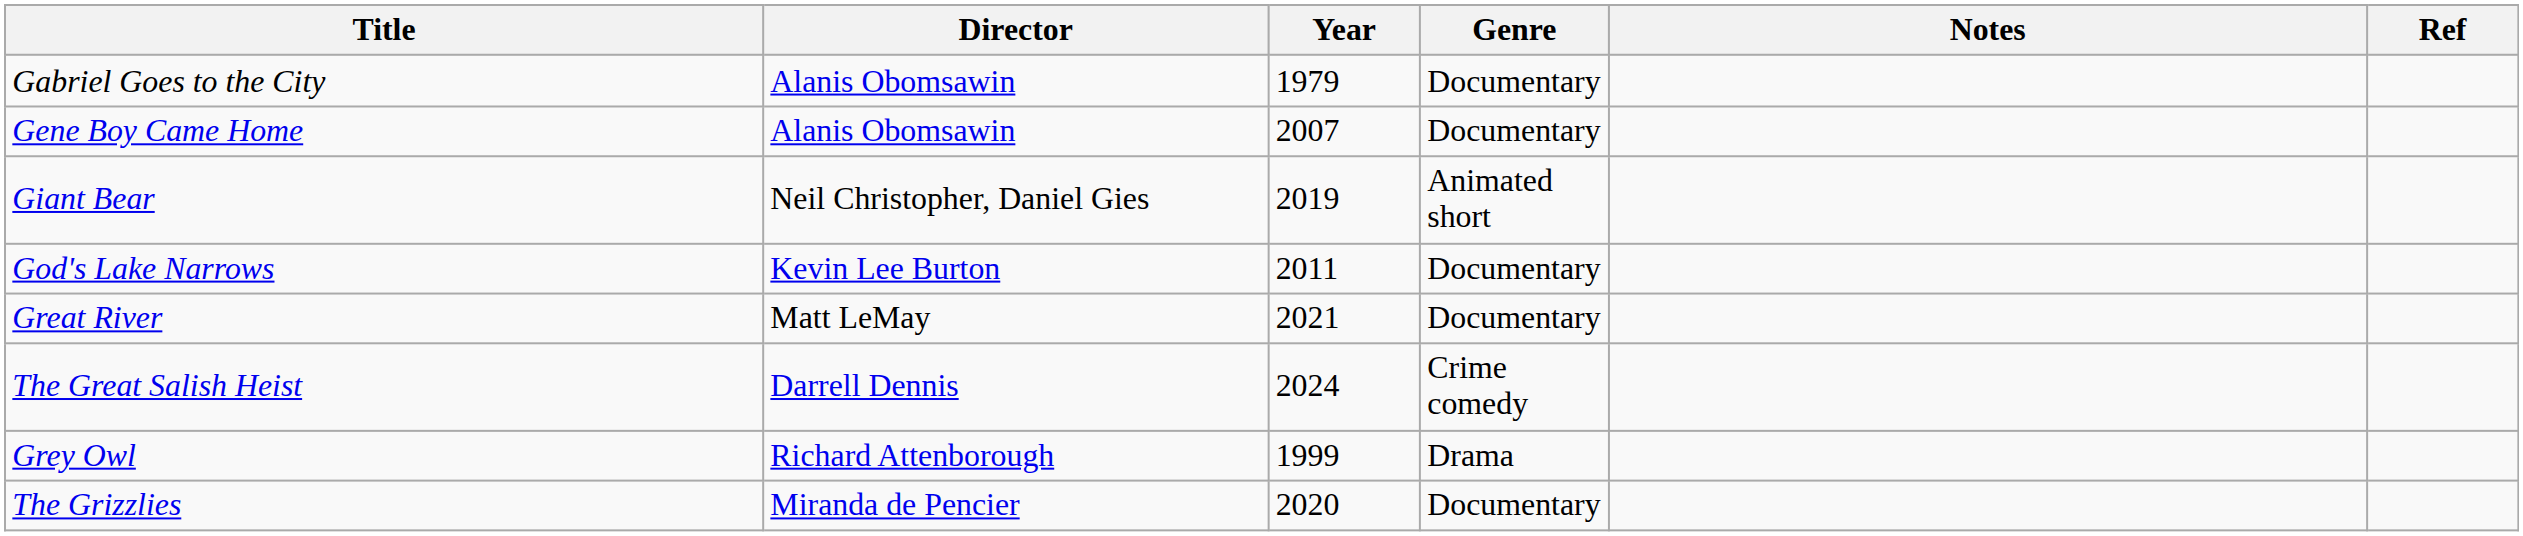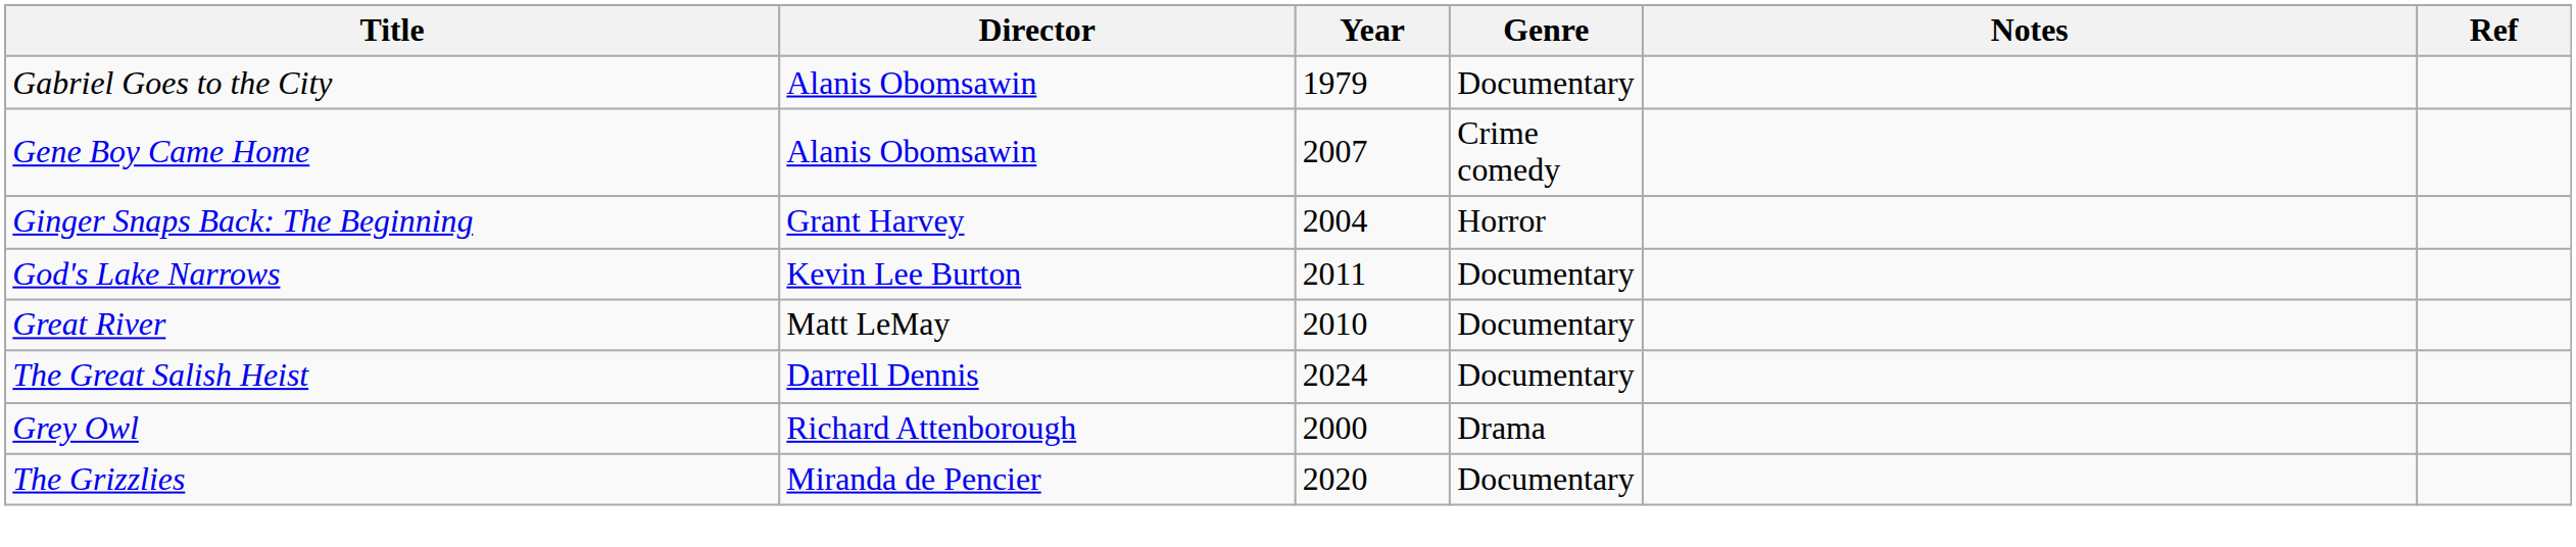Gene Boy Came Home | Genre: Documentary -> Crime comedy
- row: Giant Bear | Neil Christopher, Daniel Gies | 2019 | Animated short
+ row: Ginger Snaps Back: The Beginning | Grant Harvey | 2004 | Horror
Great River | Year: 2021 -> 2010
The Great Salish Heist | Genre: Crime comedy -> Documentary
Grey Owl | Year: 1999 -> 2000
